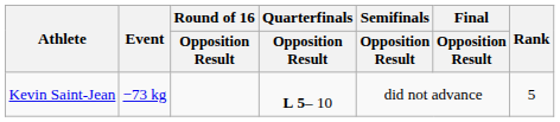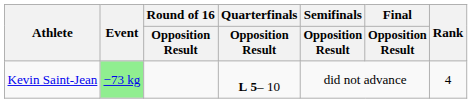Kevin Saint-Jean | Event: no background -> lightgreen background
Kevin Saint-Jean | Rank: 5 -> 4
